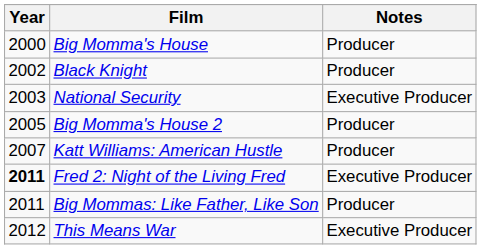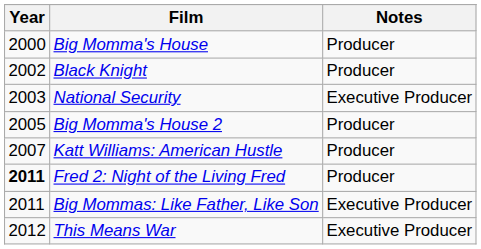Fred 2: Night of the Living Fred | Notes: Executive Producer -> Producer
Big Mommas: Like Father, Like Son | Notes: Producer -> Executive Producer
